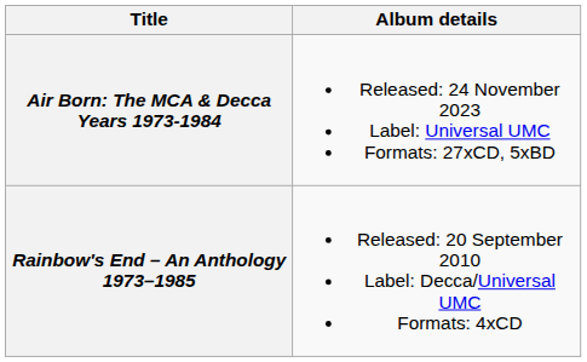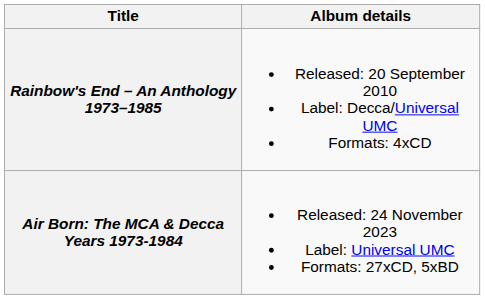rows swapped: Rainbow's End – An Anthology 1973–1985 <-> Air Born: The MCA & Decca Years 1973-1984
